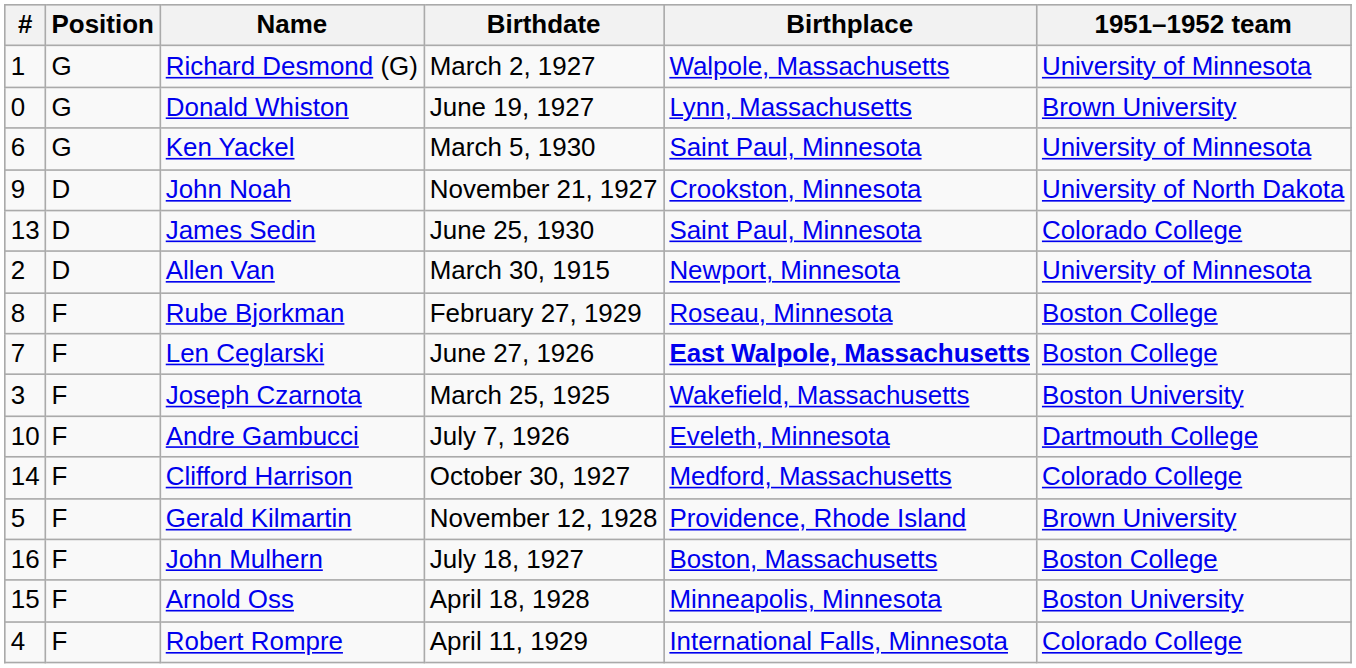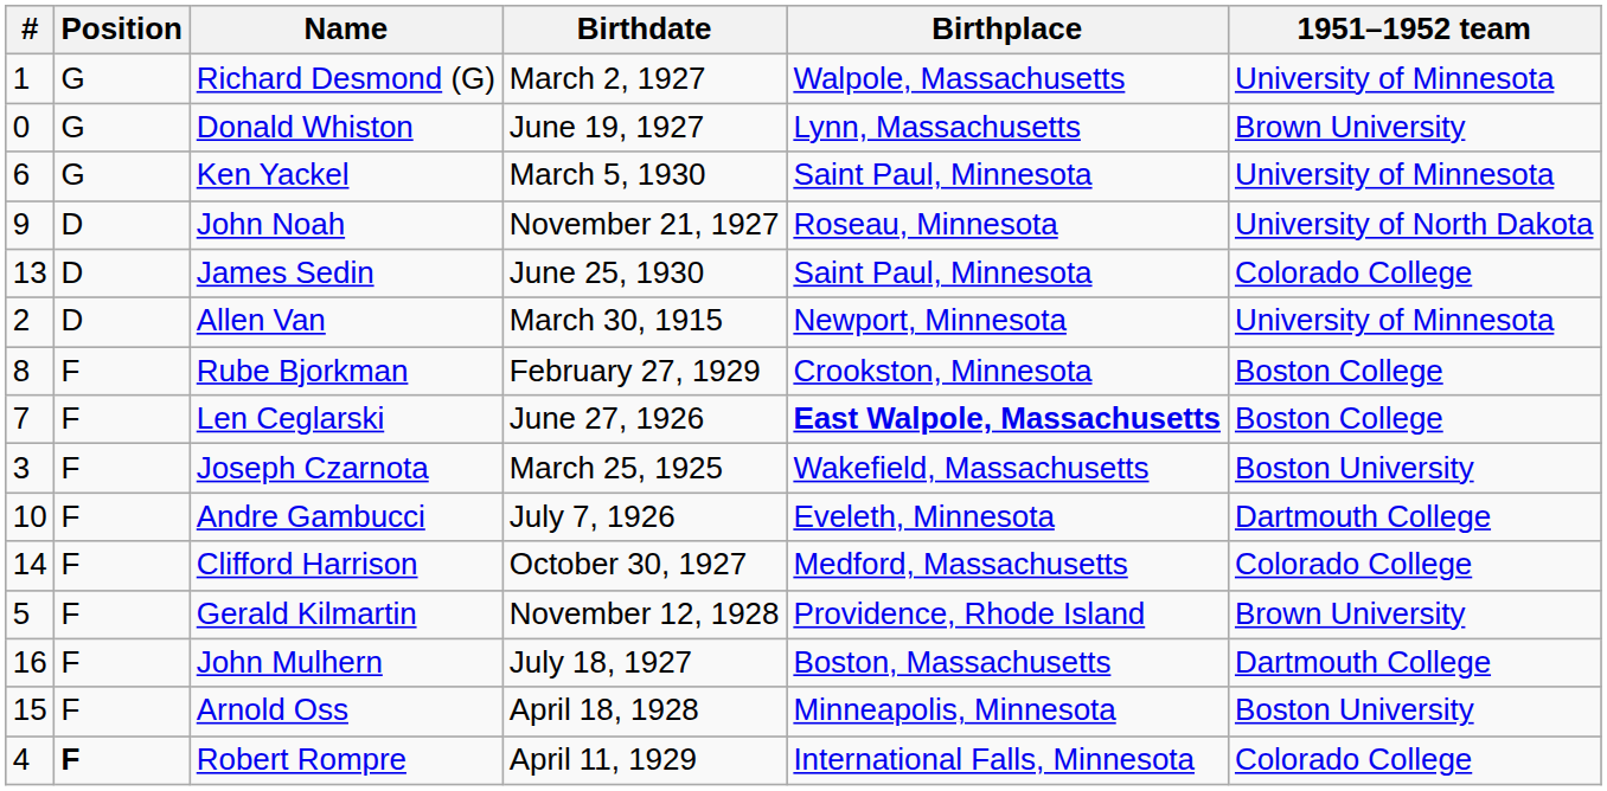John Noah | Birthplace: Crookston, Minnesota -> Roseau, Minnesota
Rube Bjorkman | Birthplace: Roseau, Minnesota -> Crookston, Minnesota
John Mulhern | 1951–1952 team: Boston College -> Dartmouth College
Robert Rompre | Position: normal -> bold
